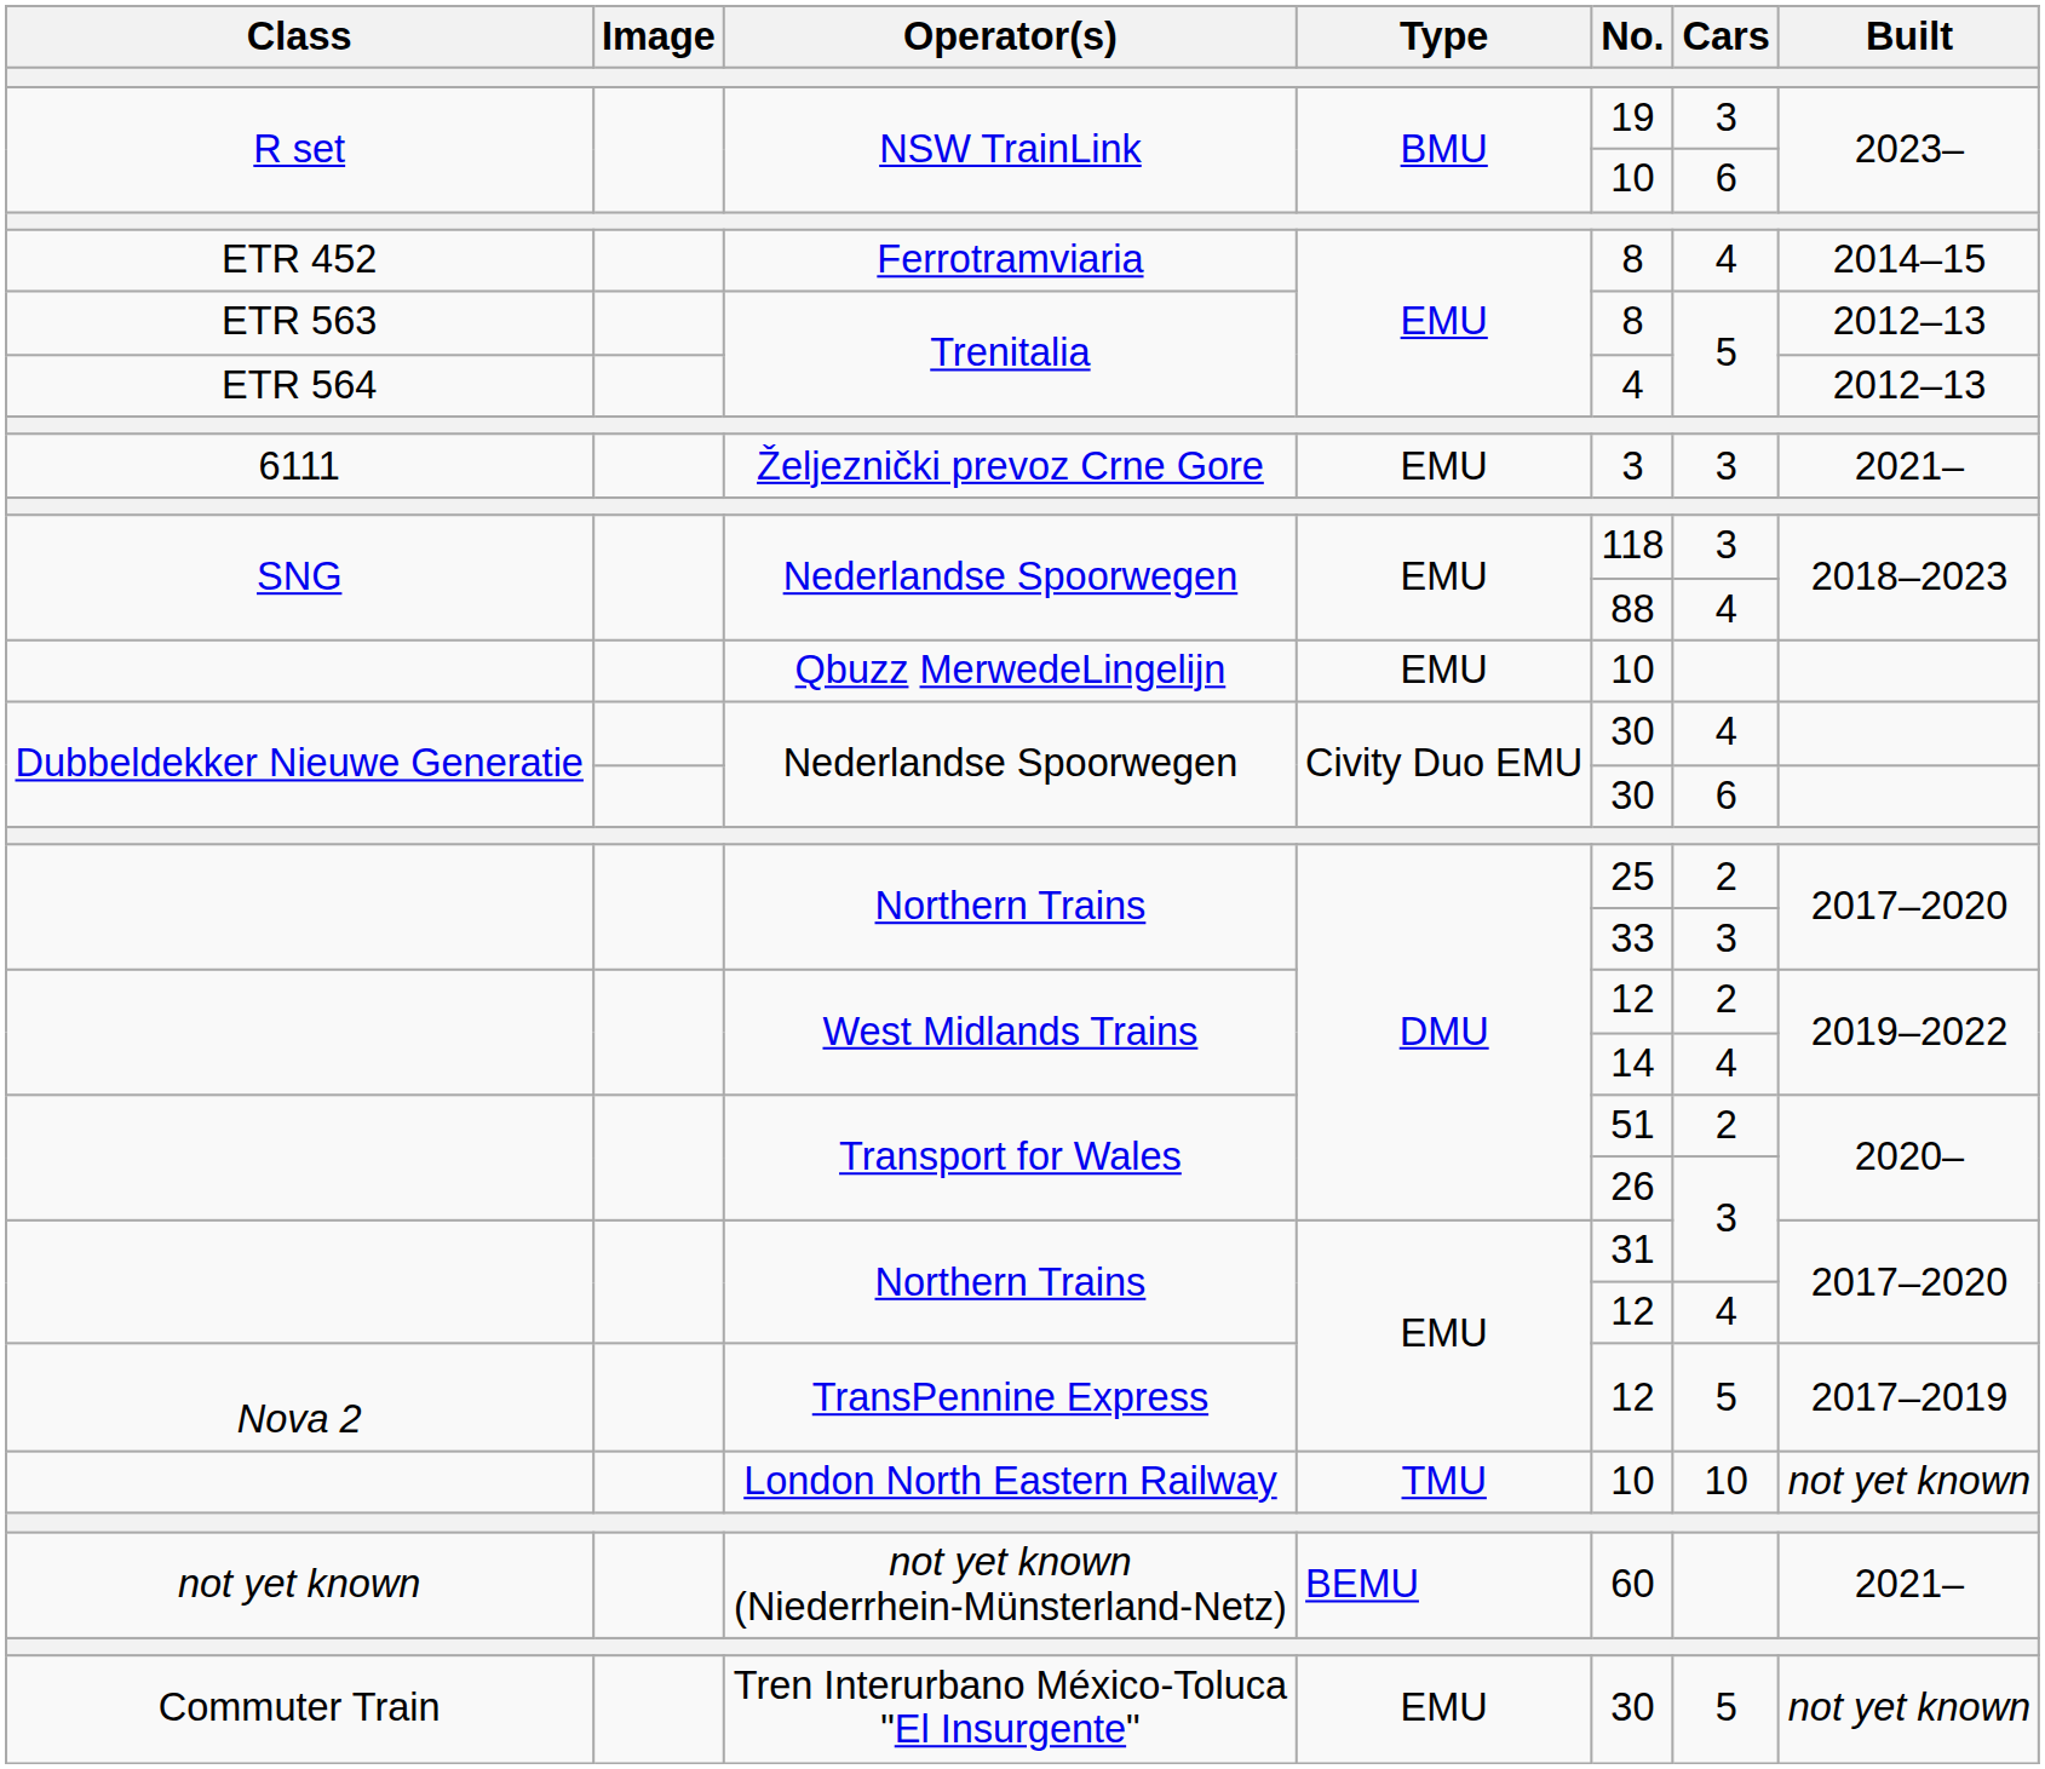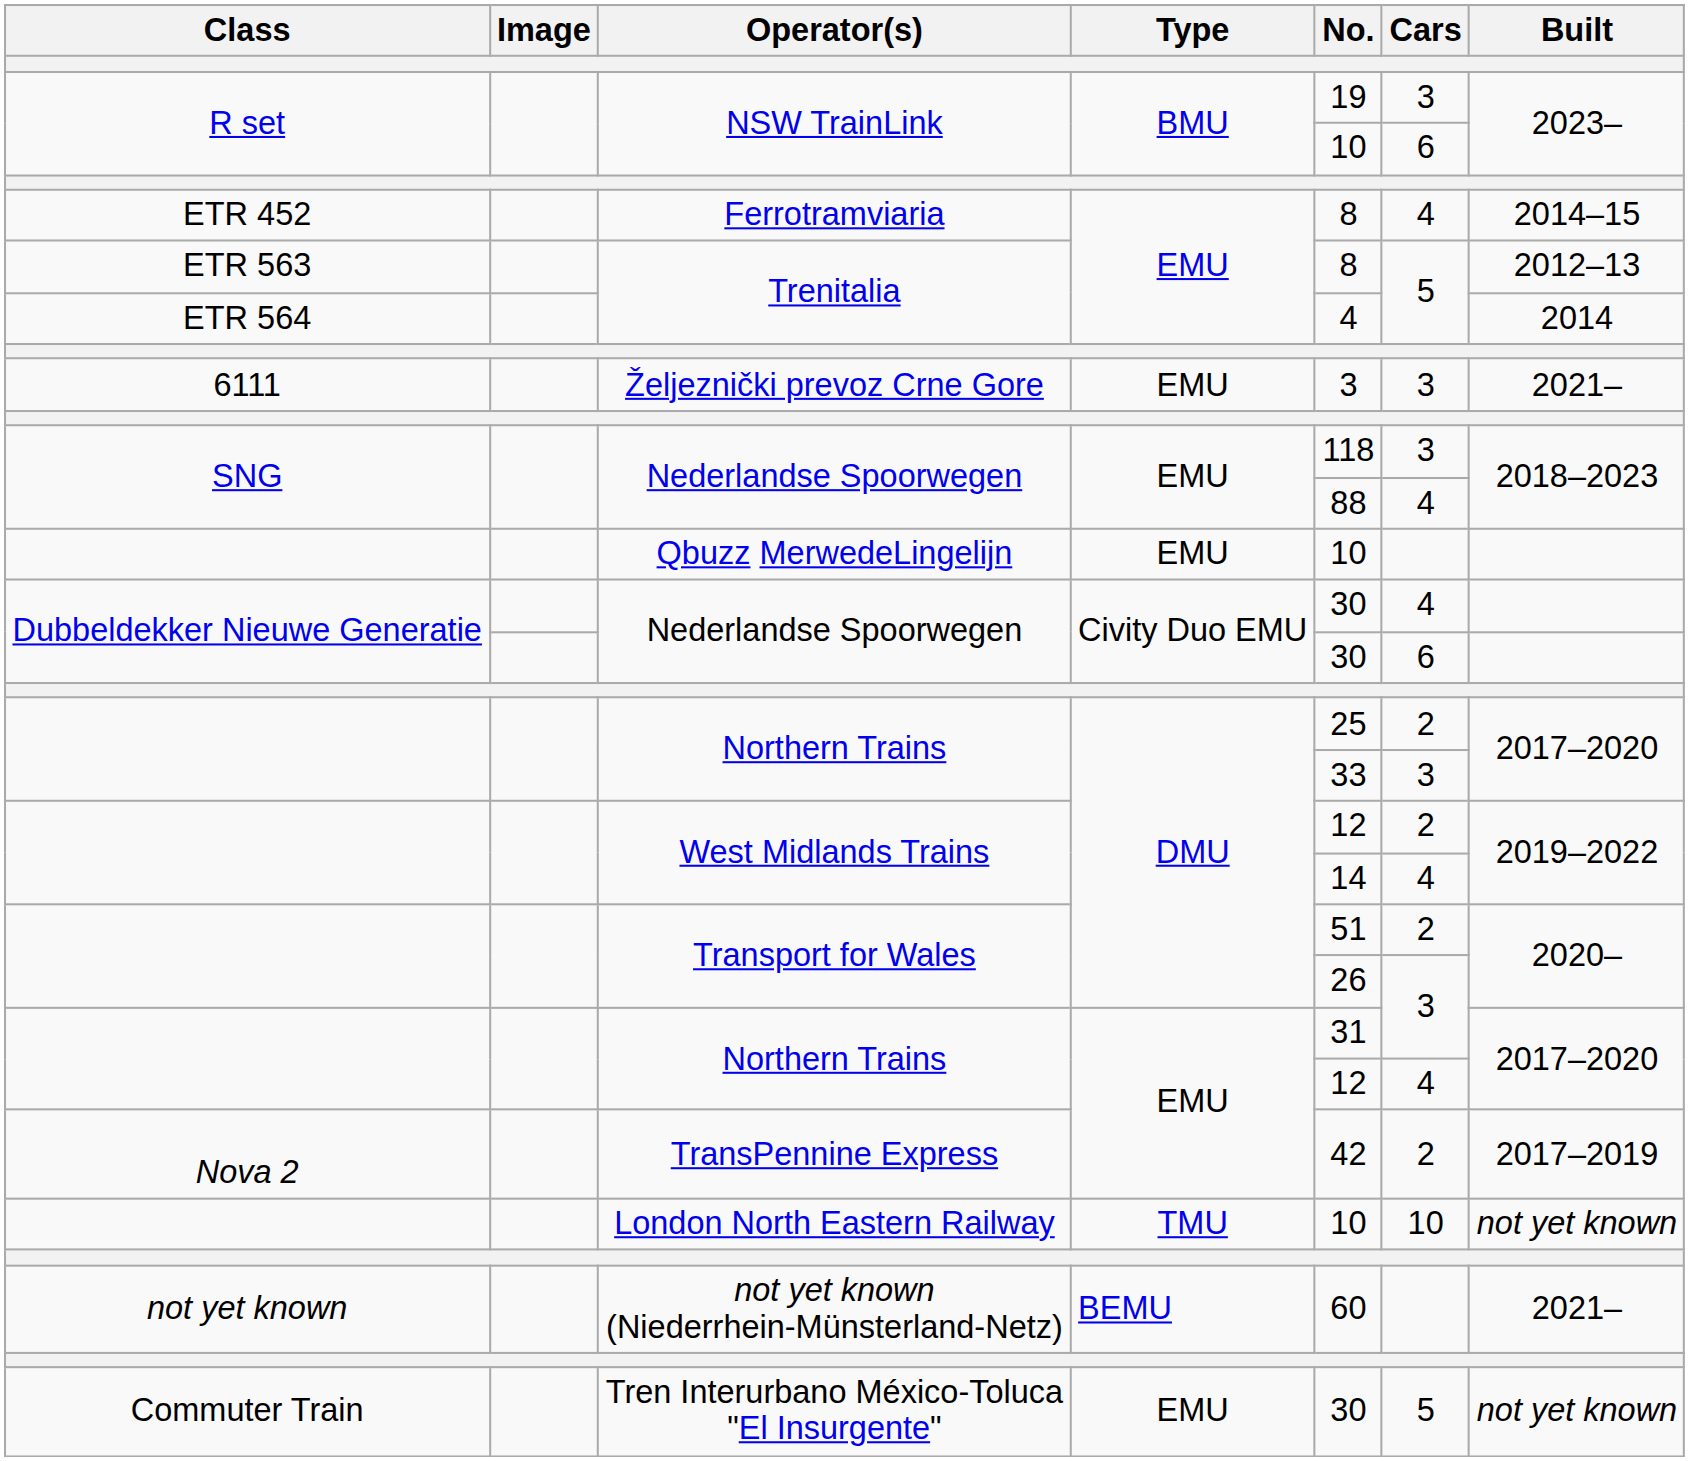ETR 564 / Trenitalia | Built: 2012–13 -> 2014
TransPennine Express | No.: 12 -> 42
TransPennine Express | Cars: 5 -> 2
